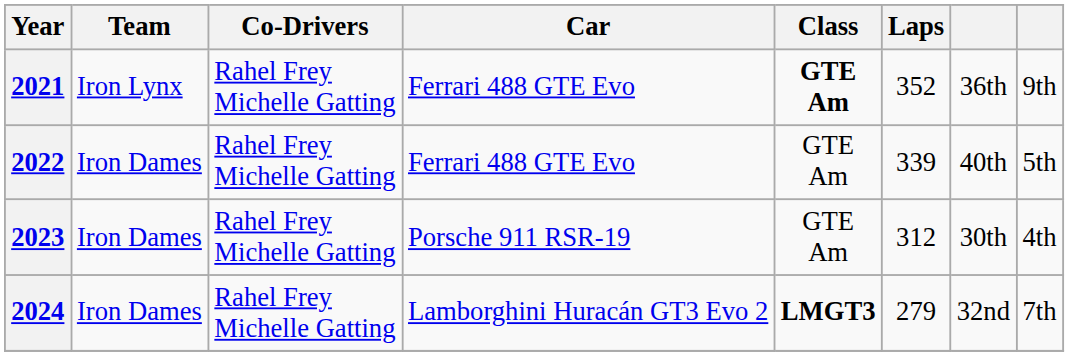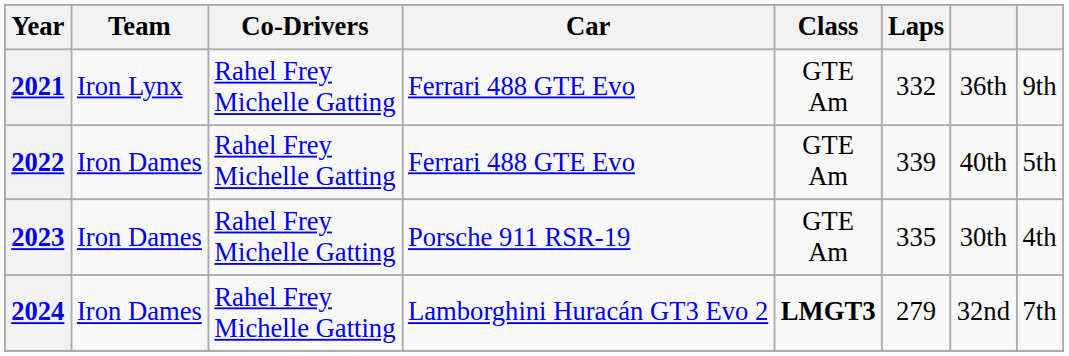2021 | Class: bold -> normal
2021 | Laps: 352 -> 332
2023 | Laps: 312 -> 335
